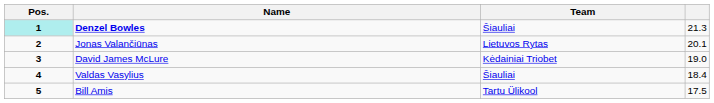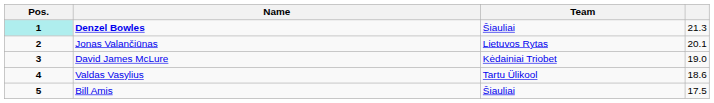Valdas Vasylius | Team: Šiauliai -> Tartu Ülikool
Valdas Vasylius | column 4: 18.4 -> 18.6
Bill Amis | Team: Tartu Ülikool -> Šiauliai
